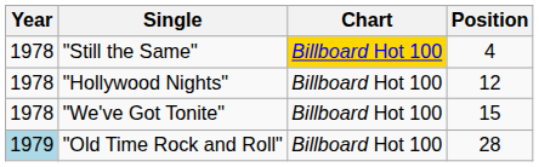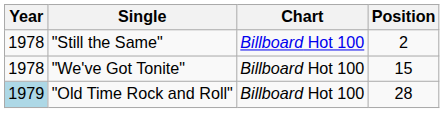"Still the Same" | Chart: gold background -> no background
"Still the Same" | Position: 4 -> 2
- row: 1978 | "Hollywood Nights" | Billboard Hot 100 | 12
